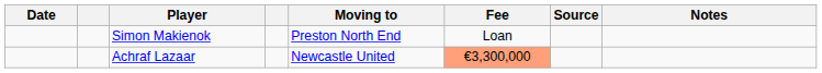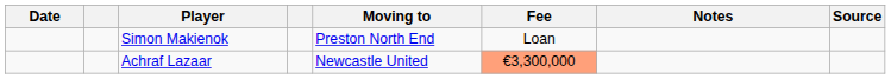columns swapped: Notes <-> Source
